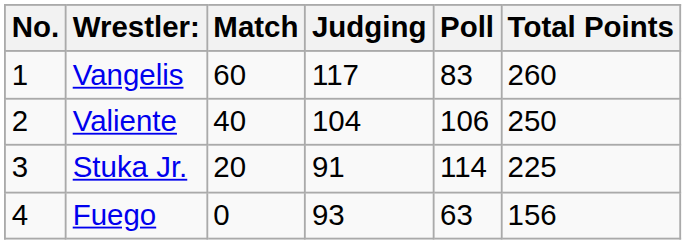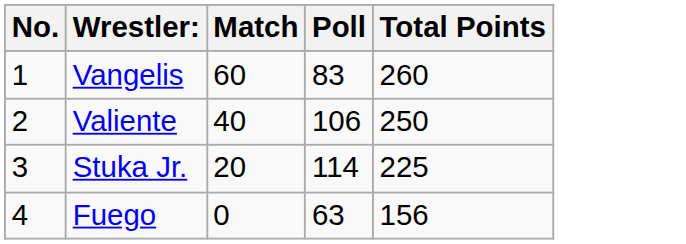- column: Judging | 117 | 104 | 91 | 93
